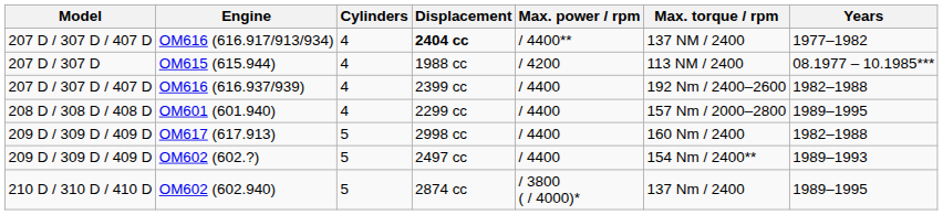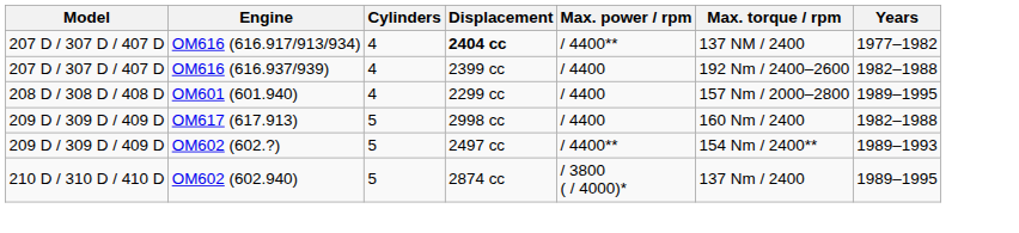- row: 207 D / 307 D | OM615 (615.944) | 4 | 1988 cc | / 4200 | 113 NM / 2400 | 08.1977 – 10.1985***
OM602 (602.?) | Max. power / rpm: / 4400 -> / 4400**
